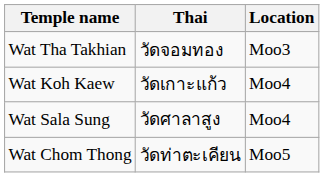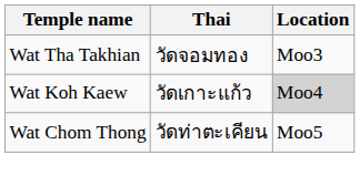Wat Koh Kaew | Location: no background -> lightgrey background
- row: Wat Sala Sung | วัดศาลาสูง | Moo4
